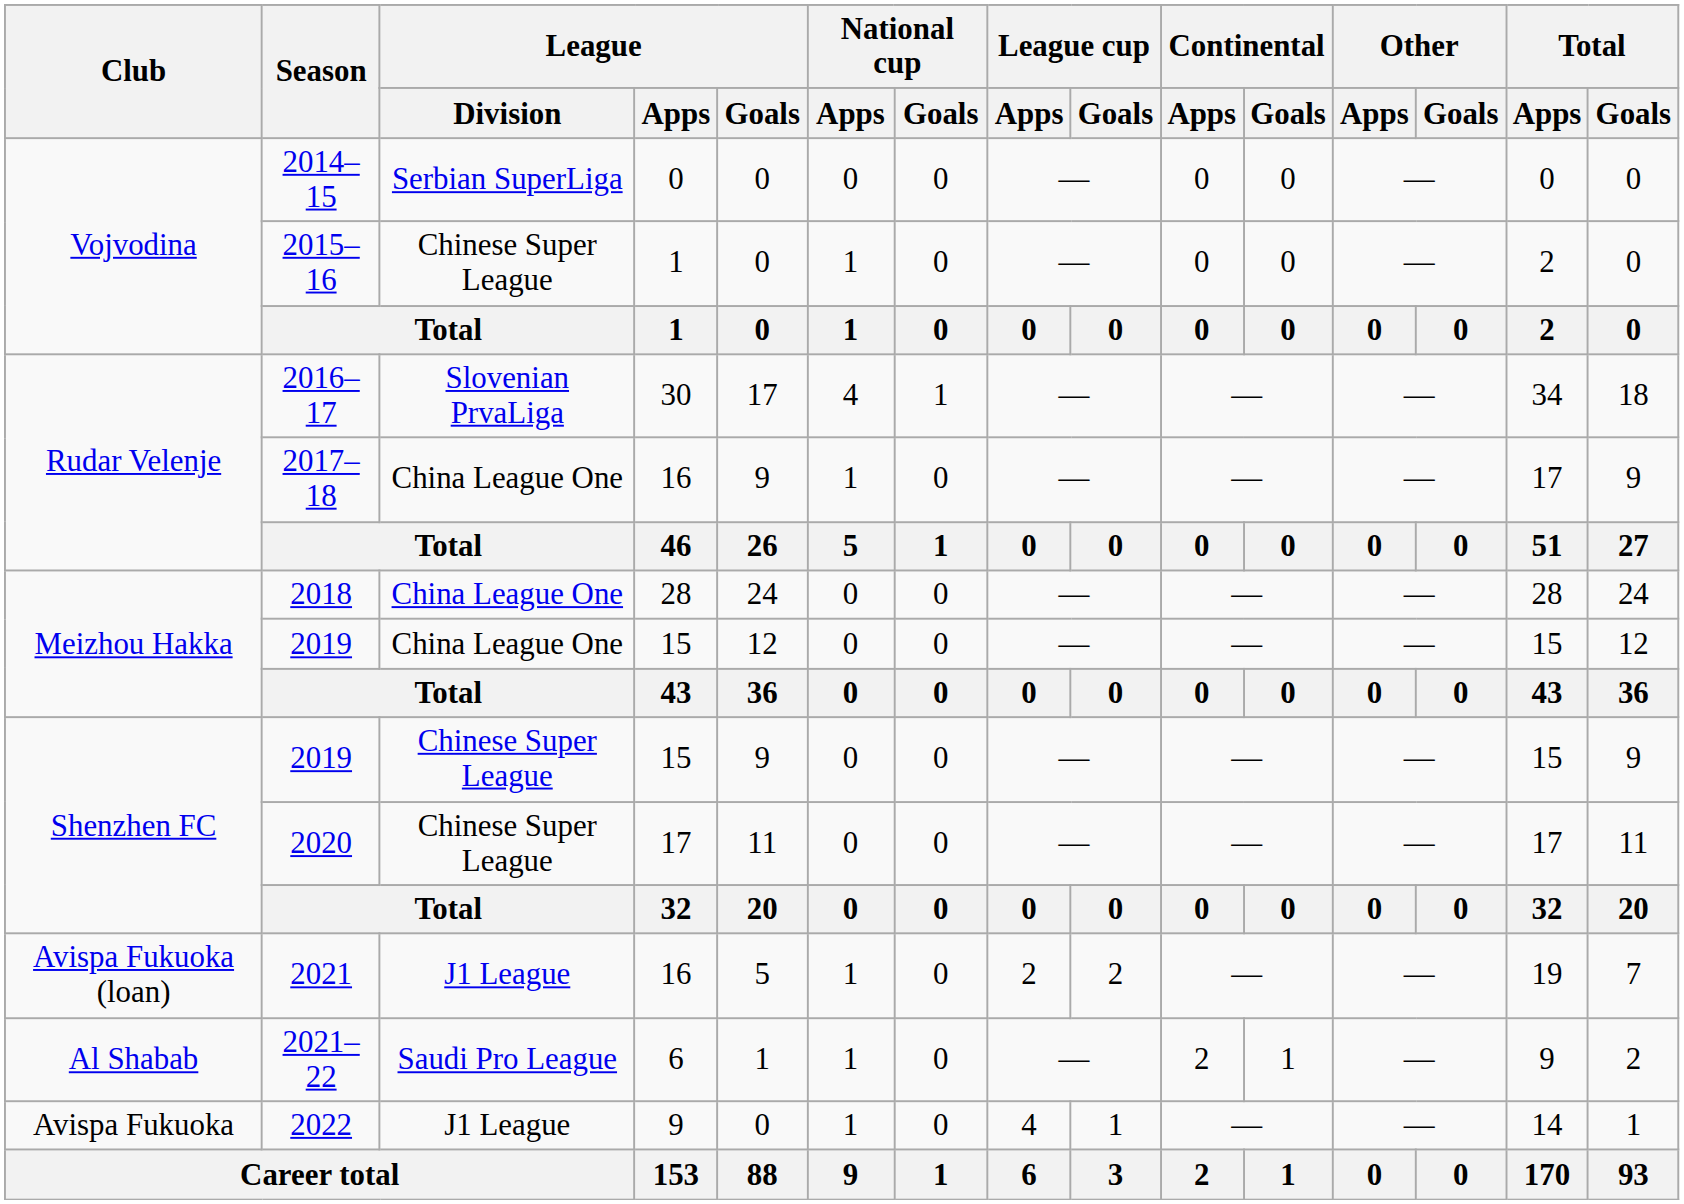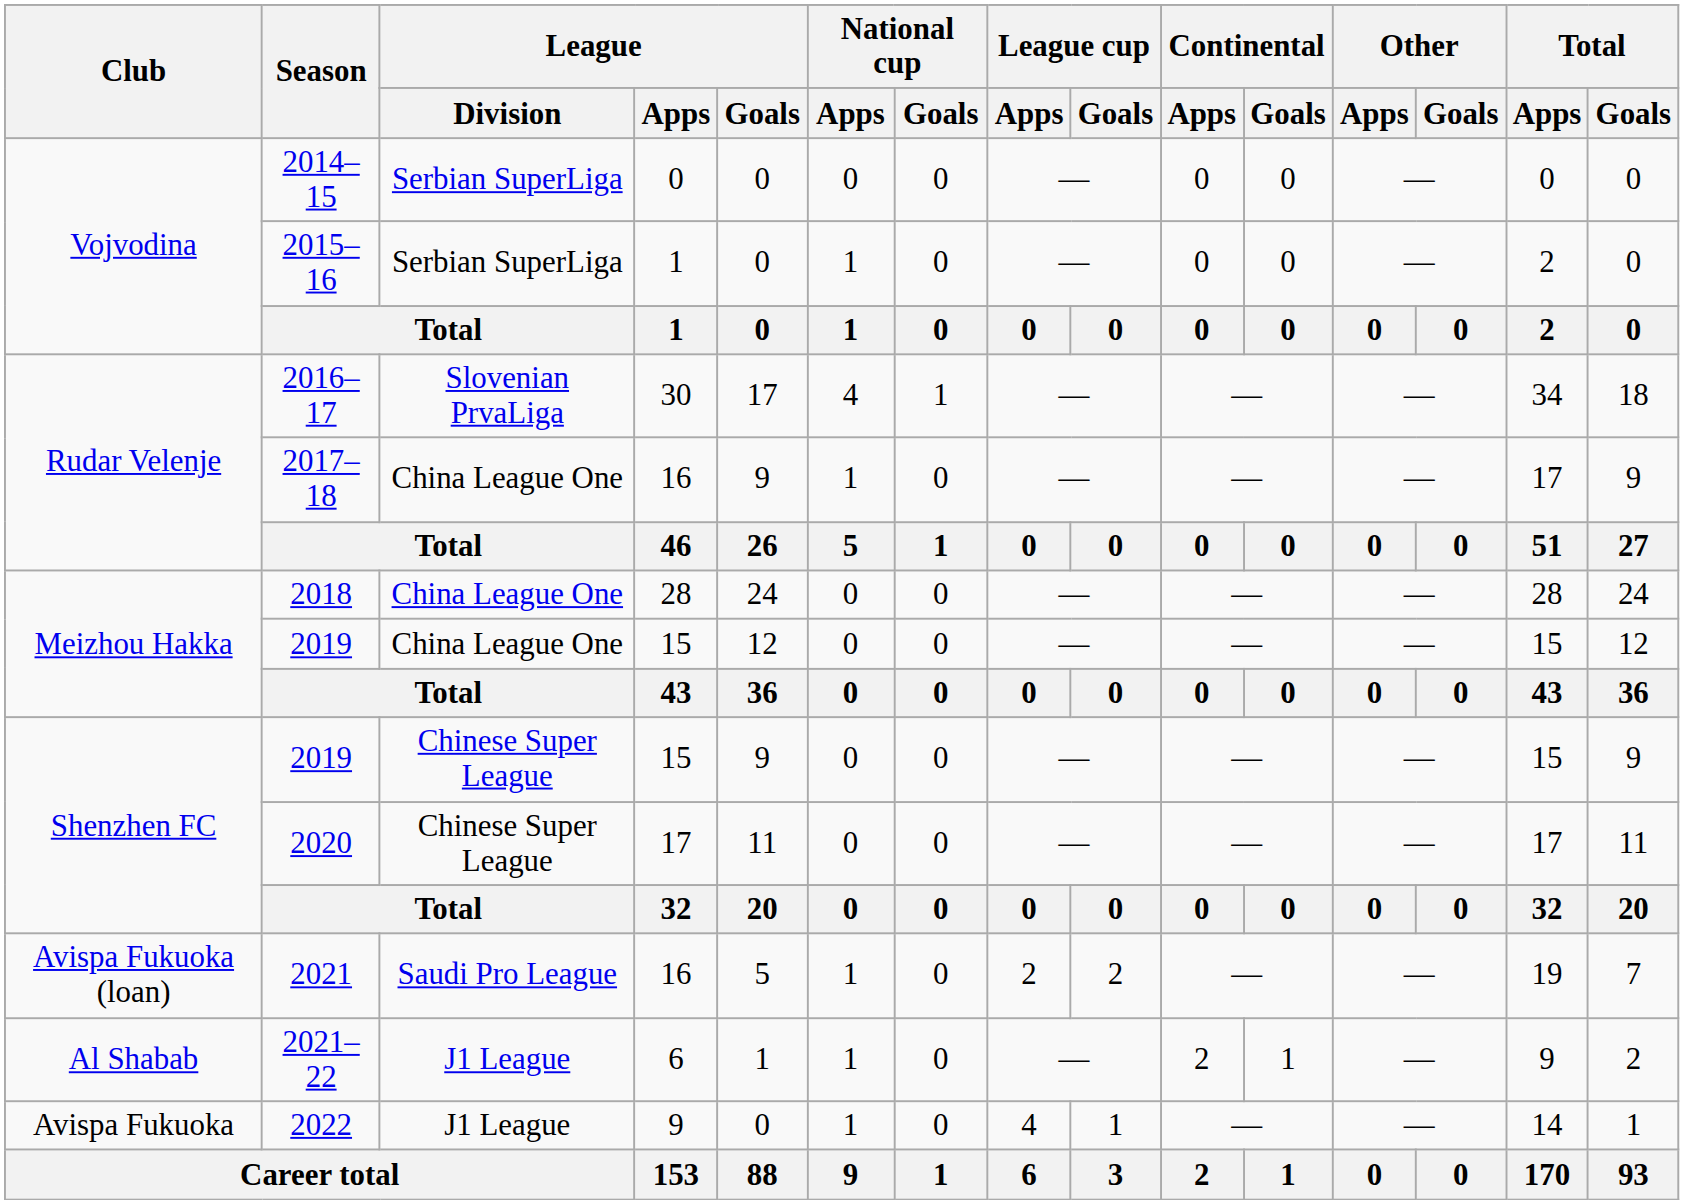2015–16 | League / Division: Chinese Super League -> Serbian SuperLiga
2021 | League / Division: J1 League -> Saudi Pro League
2021–22 | League / Division: Saudi Pro League -> J1 League
